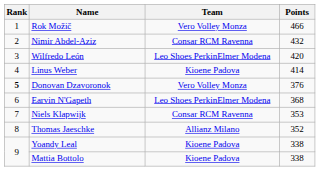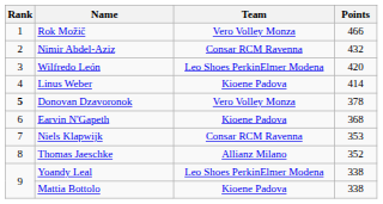Donovan Dzavoronok | Points: 376 -> 378
Earvin N'Gapeth | Team: Leo Shoes PerkinElmer Modena -> Kioene Padova
Yoandy Leal | Team: Kioene Padova -> Leo Shoes PerkinElmer Modena
